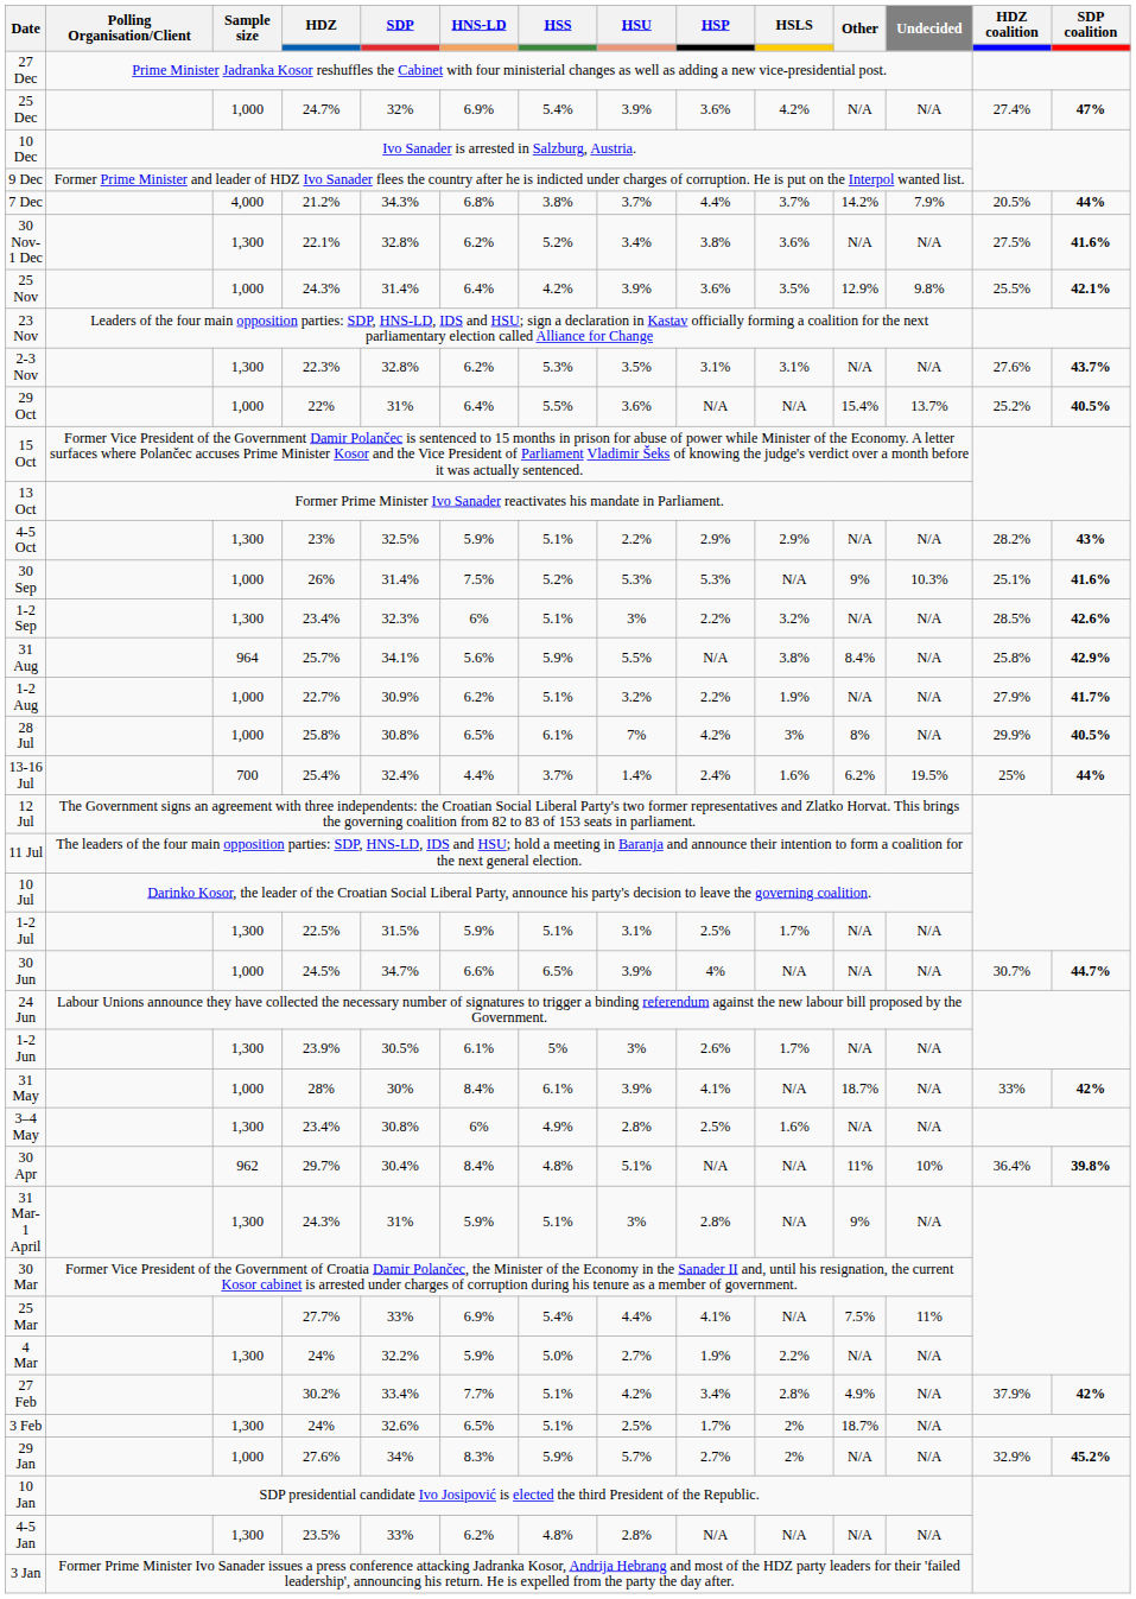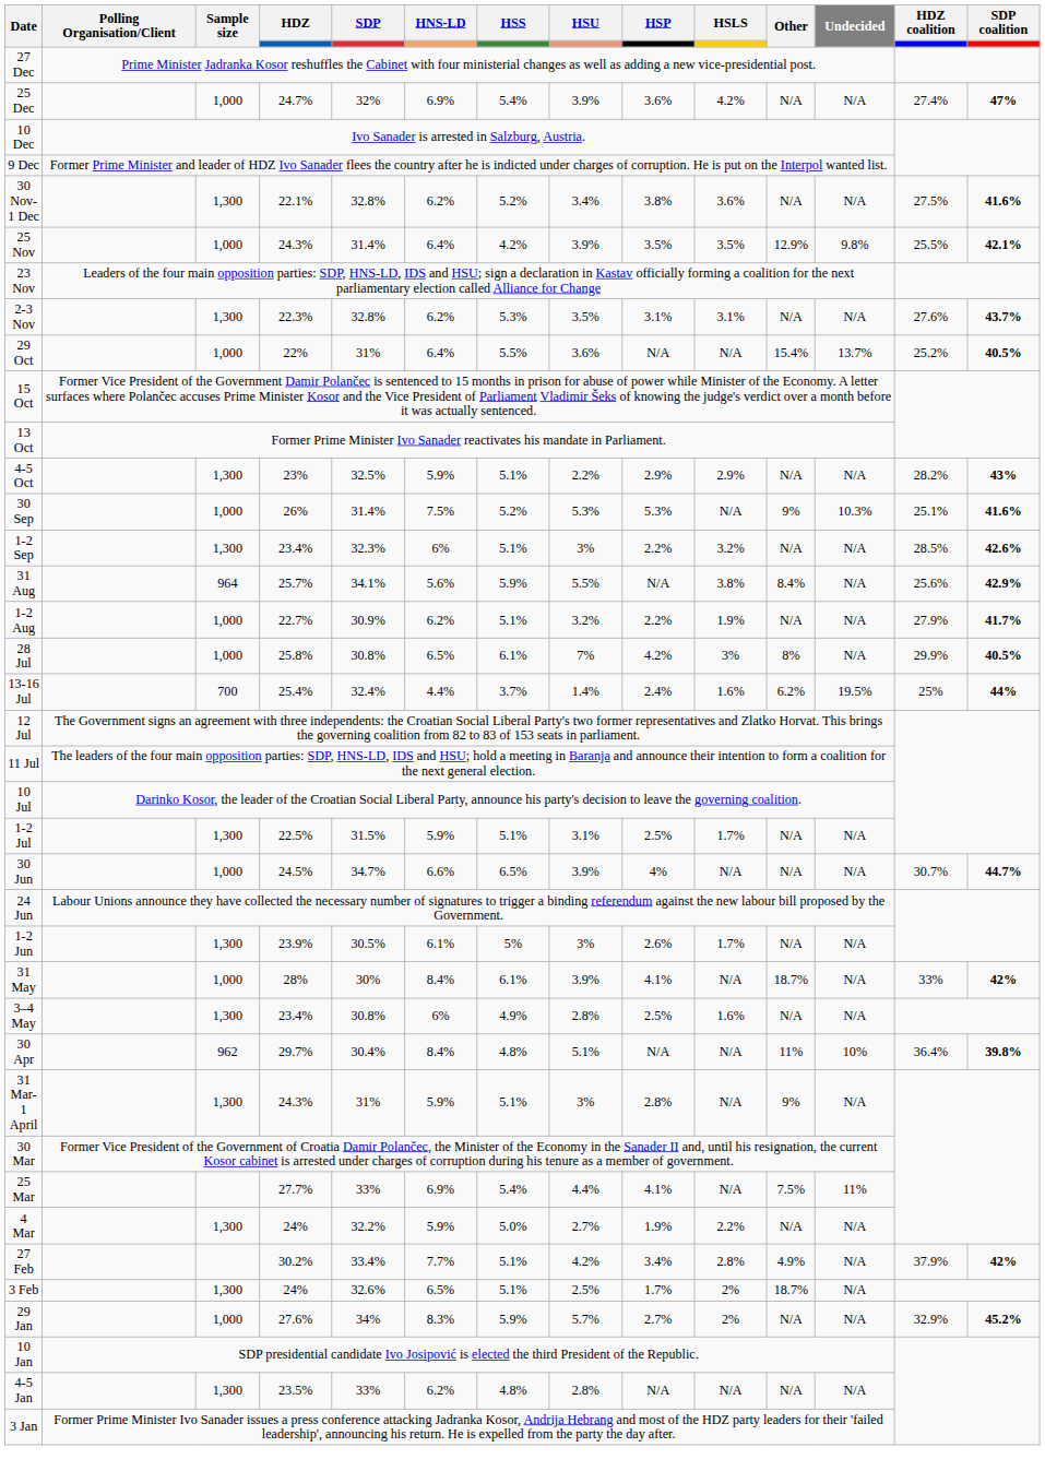- row: 7 Dec | 4,000 | 21.2% | 34.3% | 6.8% | 3.8% | 3.7% | 4.4% | 3.7% | 14.2% | 7.9% | 20.5% | 44%
25 Nov | HSP: 3.6% -> 3.5%
31 Aug | HDZ coalition: 25.8% -> 25.6%
